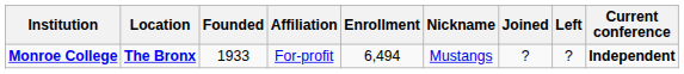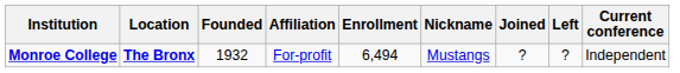Monroe College | Founded: 1933 -> 1932
Monroe College | Current conference: bold -> normal
